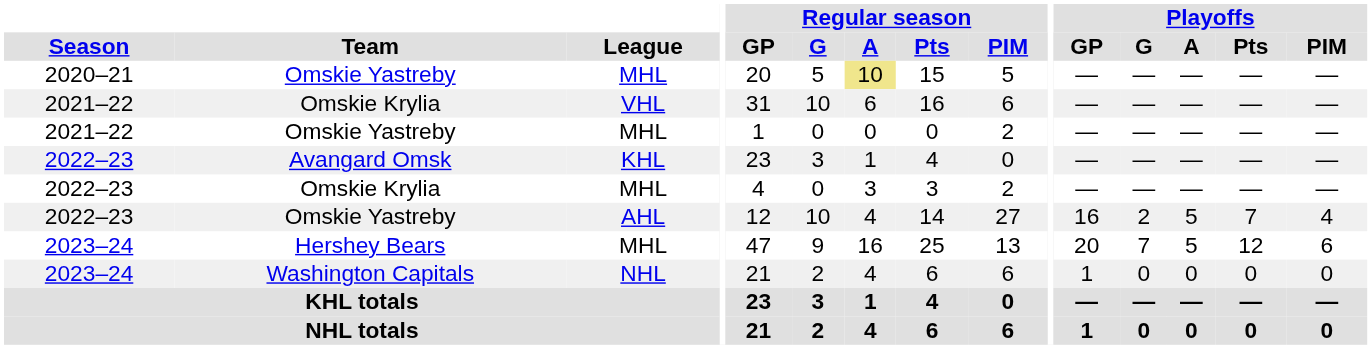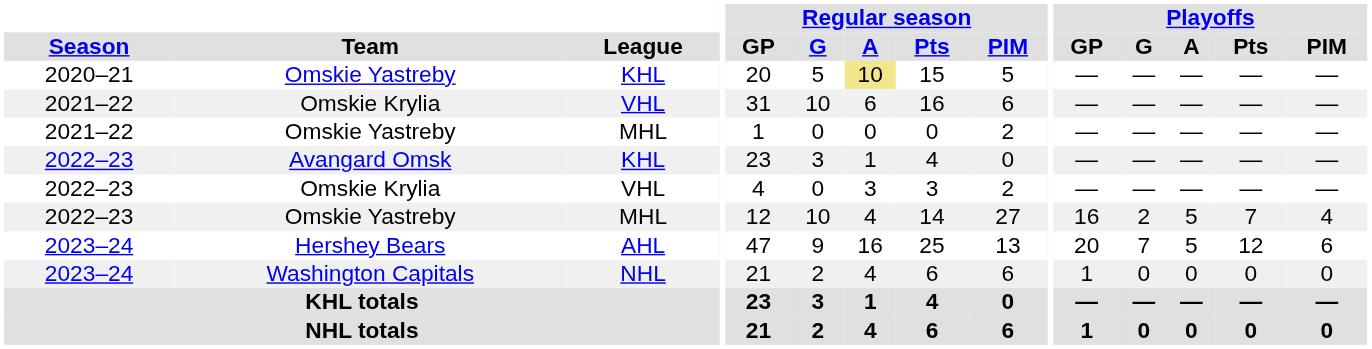2020–21 / Omskie Yastreby | League: MHL -> KHL
2022–23 / Omskie Krylia | League: MHL -> VHL
2022–23 / Omskie Yastreby | League: AHL -> MHL
Hershey Bears | League: MHL -> AHL
